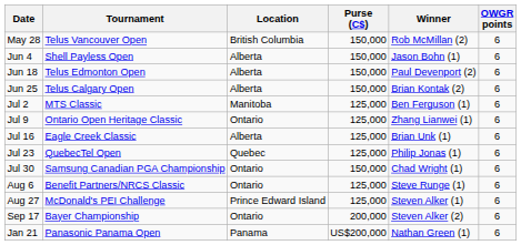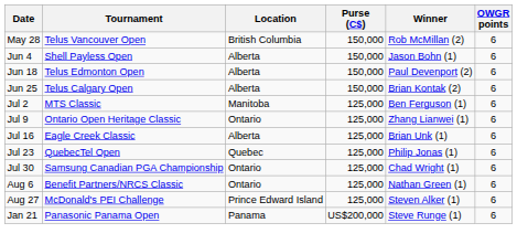Jul 30 | Purse (C$): 150,000 -> 125,000
Aug 6 | Winner: Steve Runge (1) -> Nathan Green (1)
- row: Sep 17 | Bayer Championship | Ontario | 200,000 | Steven Alker (2) | 6
Jan 21 | Winner: Nathan Green (1) -> Steve Runge (1)
